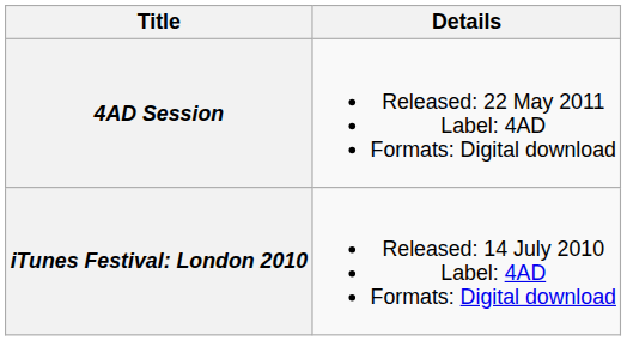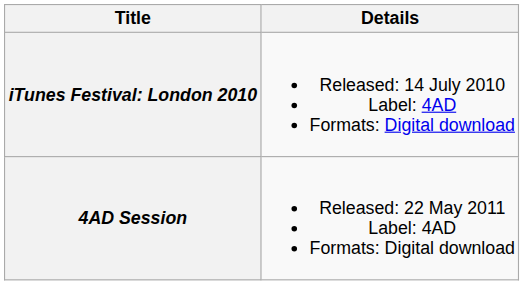rows swapped: iTunes Festival: London 2010 <-> 4AD Session
